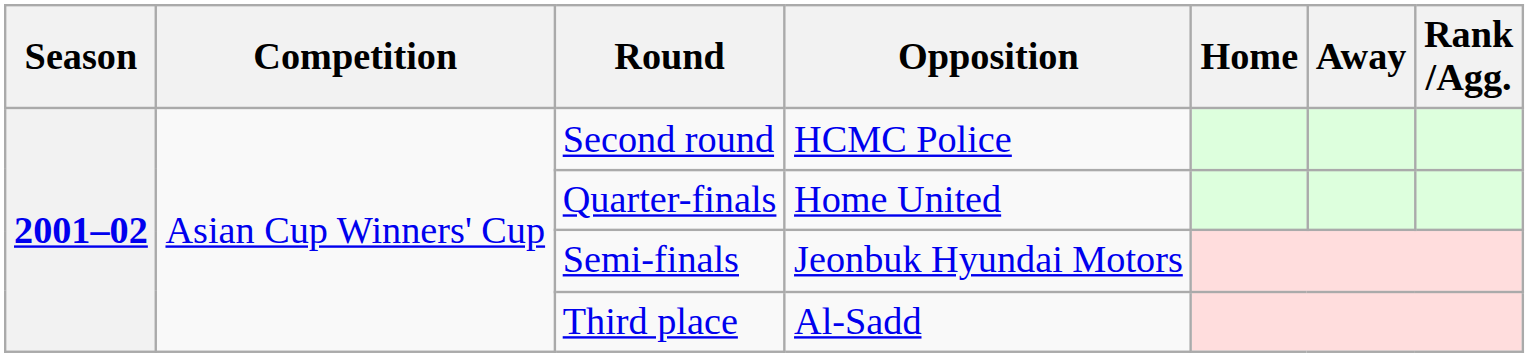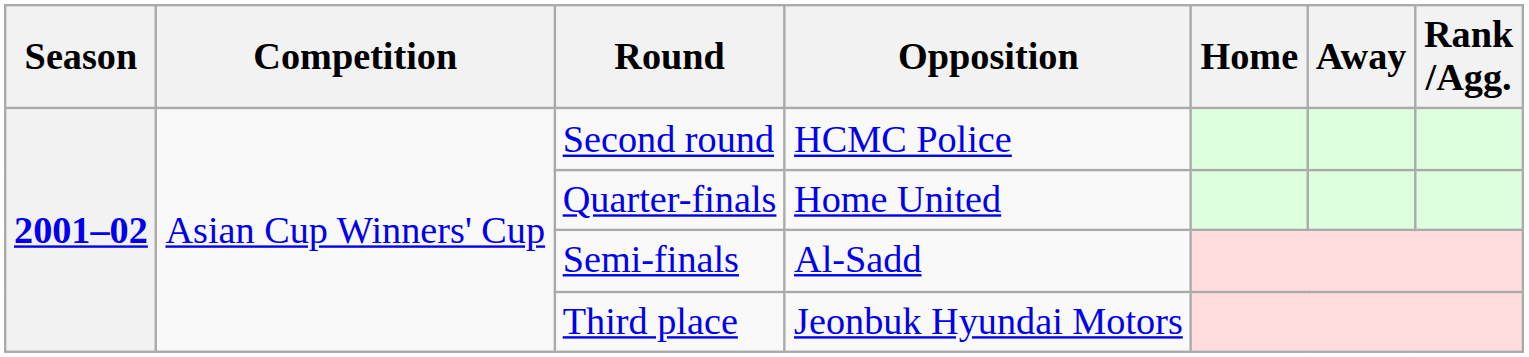Semi-finals | Opposition: Jeonbuk Hyundai Motors -> Al-Sadd
Third place | Opposition: Al-Sadd -> Jeonbuk Hyundai Motors
